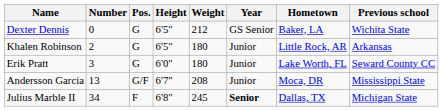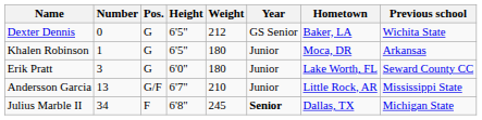Khalen Robinson | Number: 2 -> 1
Khalen Robinson | Hometown: Little Rock, AR -> Moca, DR
Andersson Garcia | Weight: 208 -> 210
Andersson Garcia | Hometown: Moca, DR -> Little Rock, AR
